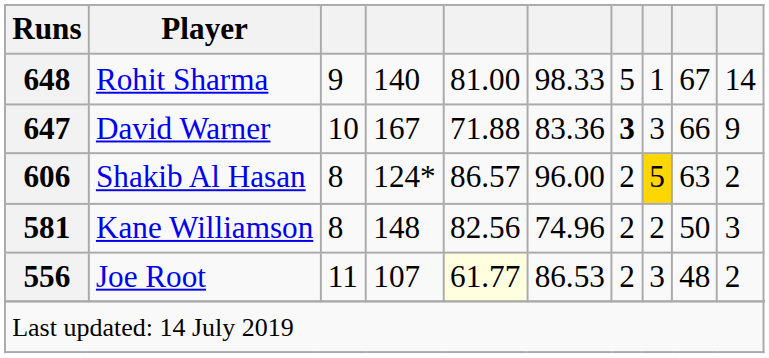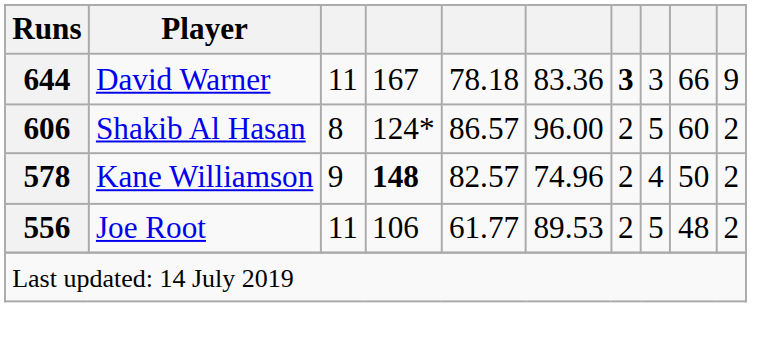- row: 648 | Rohit Sharma | 9 | 140 | 81.00 | 98.33 | 5 | 1 | 67 | 14
David Warner | Runs: 647 -> 644
David Warner | column 3: 10 -> 11
David Warner | column 5: 71.88 -> 78.18
Shakib Al Hasan | column 8: gold background -> no background
Shakib Al Hasan | column 9: 63 -> 60
Kane Williamson | Runs: 581 -> 578
Kane Williamson | column 3: 8 -> 9
Kane Williamson | column 4: normal -> bold
Kane Williamson | column 5: 82.56 -> 82.57
Kane Williamson | column 8: 2 -> 4
Kane Williamson | column 10: 3 -> 2
Joe Root | column 4: 107 -> 106
Joe Root | column 5: lightyellow background -> no background
Joe Root | column 6: 86.53 -> 89.53
Joe Root | column 8: 3 -> 5
